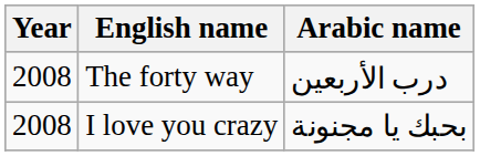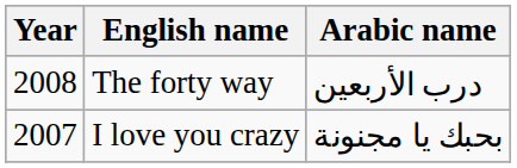I love you crazy | Year: 2008 -> 2007
